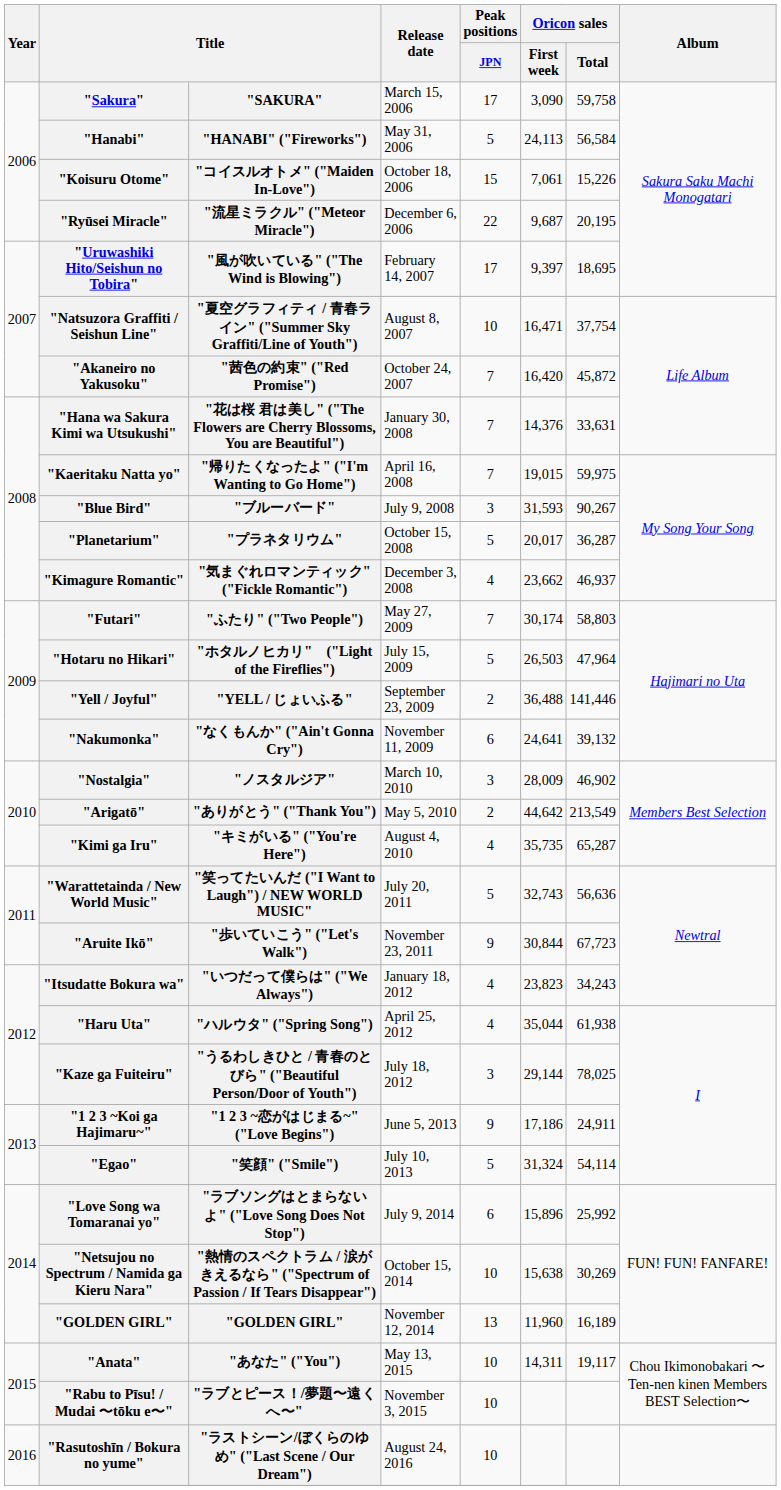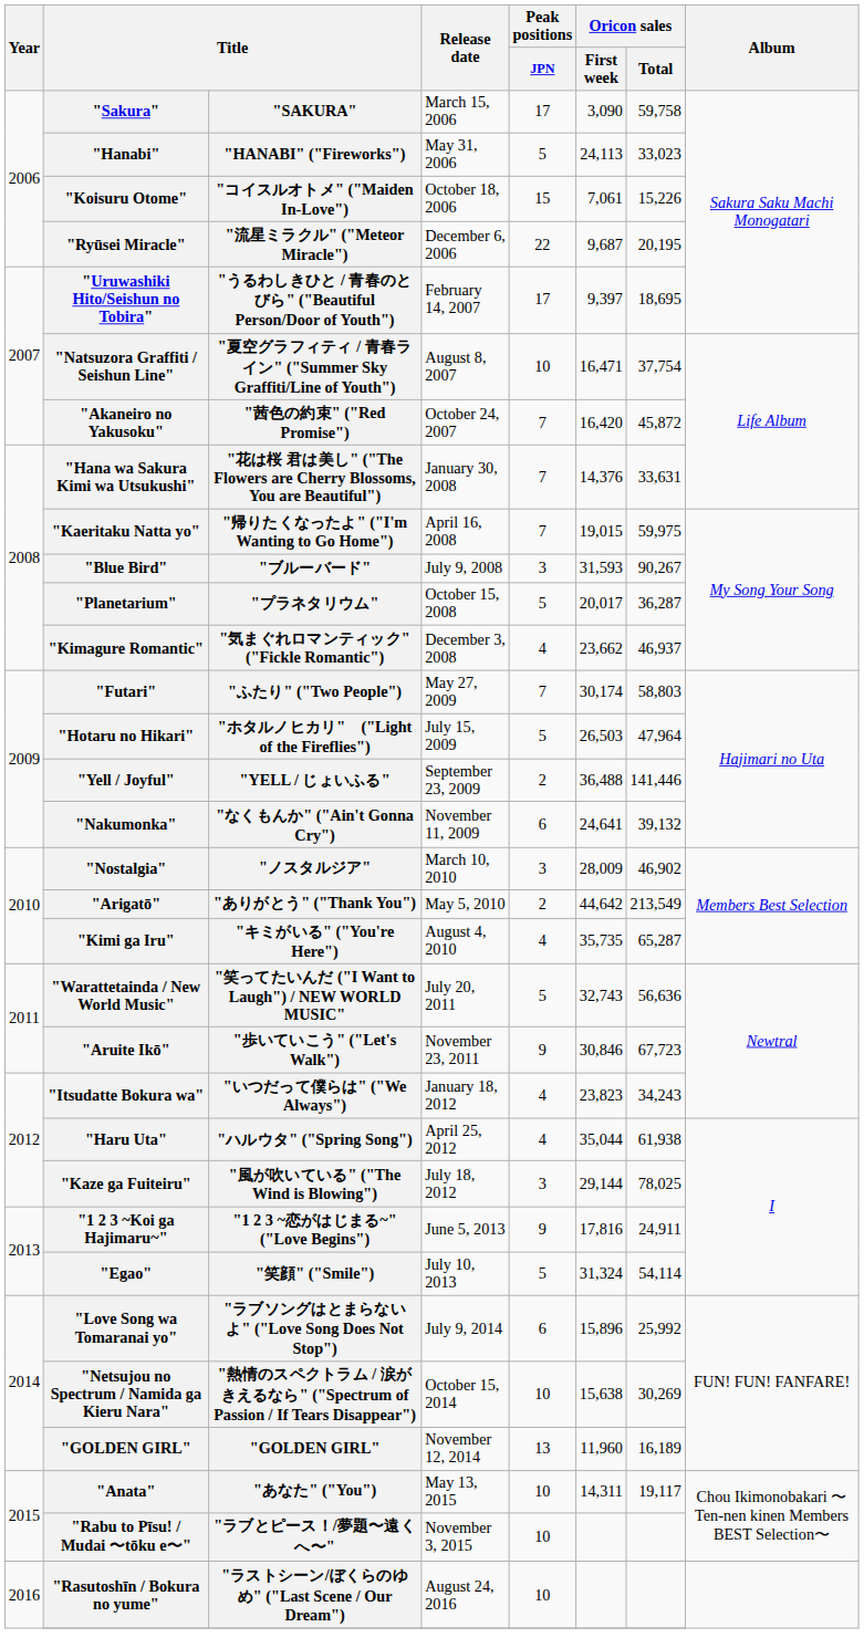"Hanabi" | Oricon sales / Total: 56,584 -> 33,023
"Uruwashiki Hito/Seishun no Tobira" | column 3: "風が吹いている" ("The Wind is Blowing") -> "うるわしきひと / 青春のとびら" ("Beautiful Person/Door of Youth")
"Aruite Ikō" | Oricon sales / First week: 30,844 -> 30,846
"Kaze ga Fuiteiru" | column 3: "うるわしきひと / 青春のとびら" ("Beautiful Person/Door of Youth") -> "風が吹いている" ("The Wind is Blowing")
"1 2 3 ~Koi ga Hajimaru~" | Oricon sales / First week: 17,186 -> 17,816
